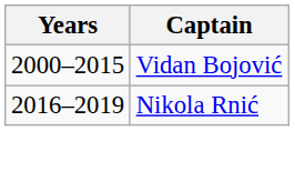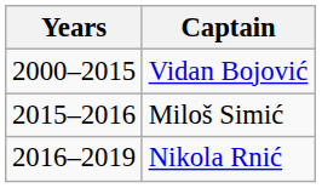+ row: 2015–2016 | Miloš Simić
